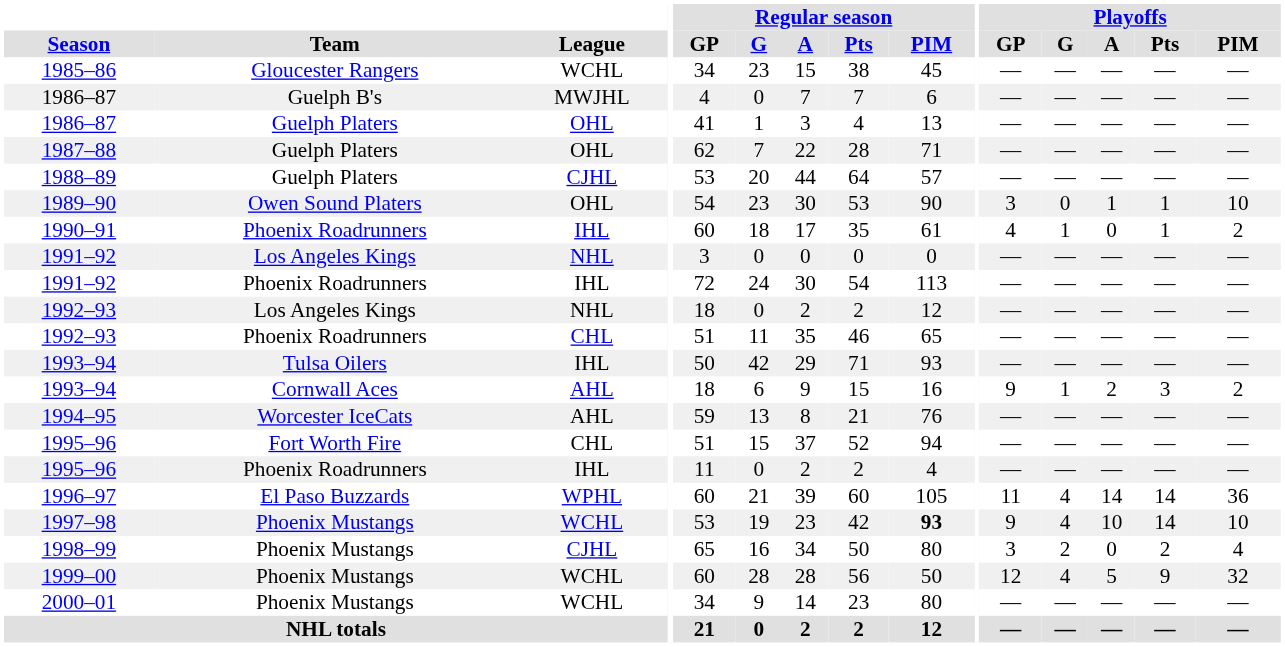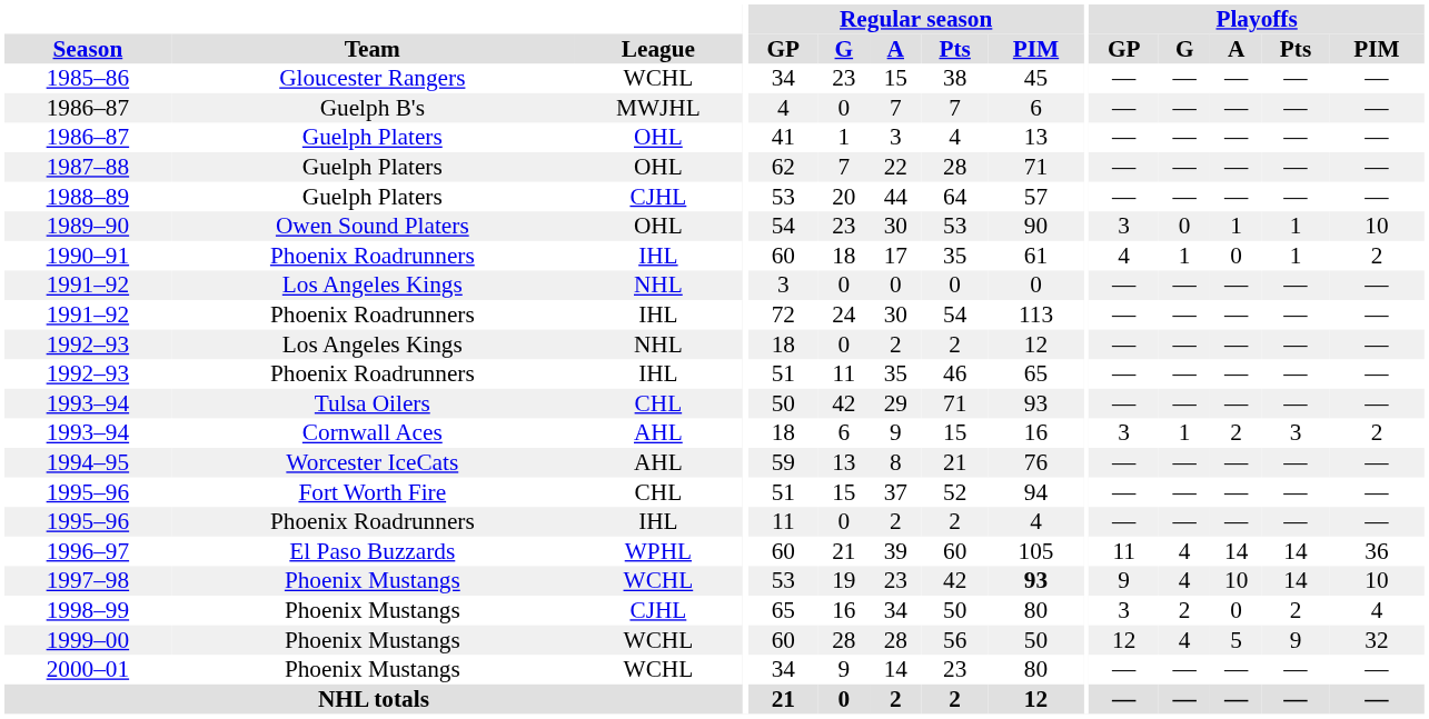1992–93 / Phoenix Roadrunners | League: CHL -> IHL
1993–94 / Tulsa Oilers | League: IHL -> CHL
1993–94 / Cornwall Aces | Playoffs / GP: 9 -> 3
